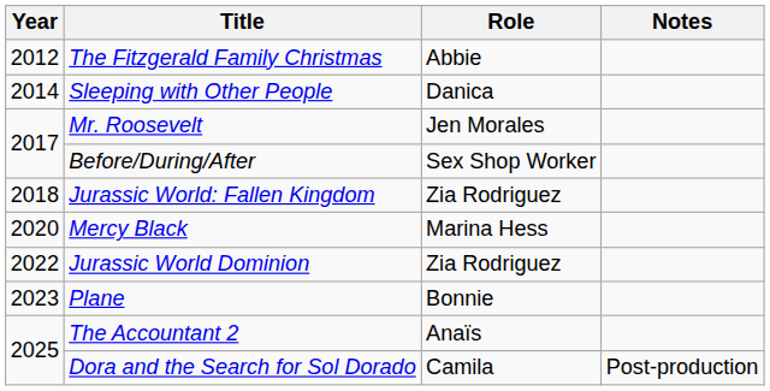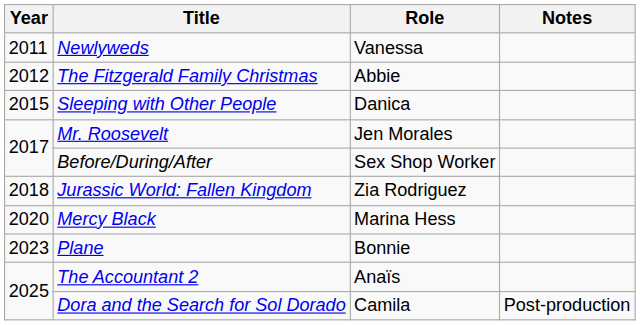+ row: 2011 | Newlyweds | Vanessa
Sleeping with Other People | Year: 2014 -> 2015
- row: 2022 | Jurassic World Dominion | Zia Rodriguez
